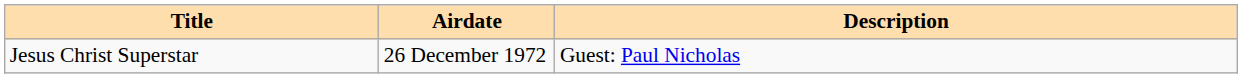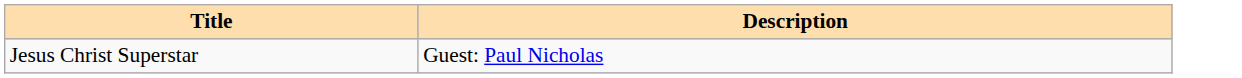- column: Airdate | 26 December 1972
